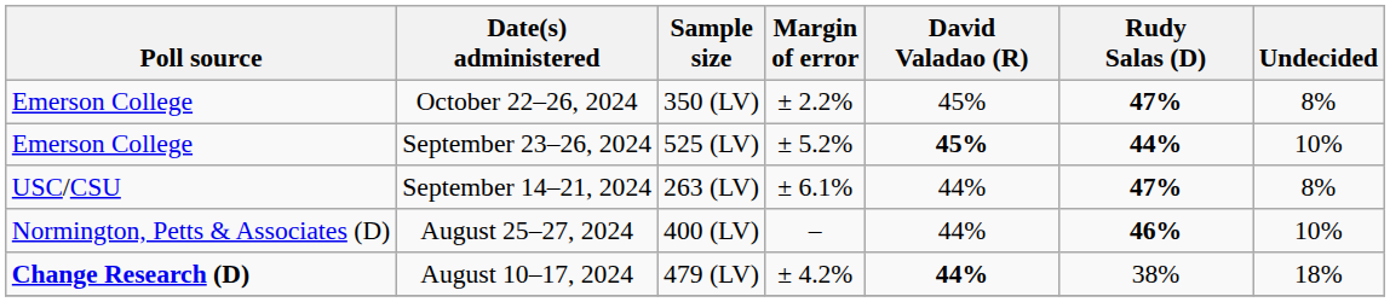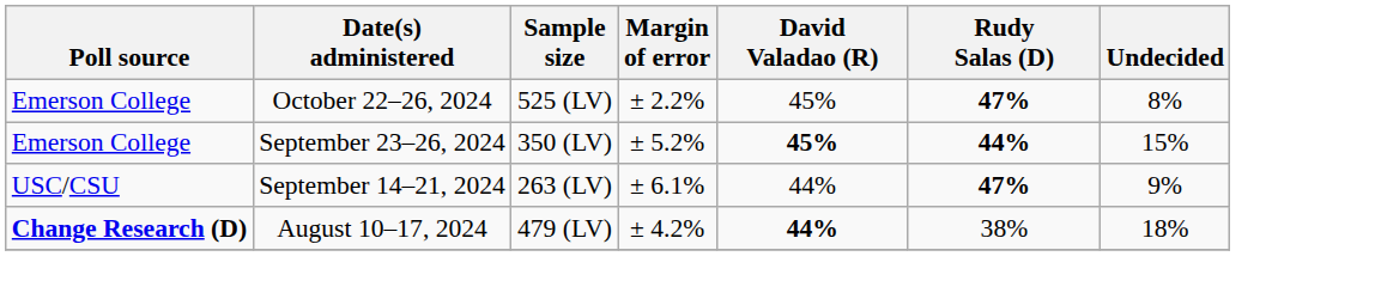October 22–26, 2024 | Sample size: 350 (LV) -> 525 (LV)
September 23–26, 2024 | Sample size: 525 (LV) -> 350 (LV)
September 23–26, 2024 | Undecided: 10% -> 15%
September 14–21, 2024 | Undecided: 8% -> 9%
- row: Normington, Petts & Associates (D) | August 25–27, 2024 | 400 (LV) | – | 44% | 46% | 10%
